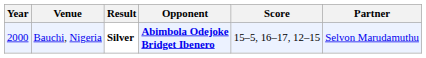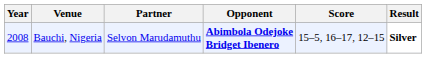columns swapped: Partner <-> Result
Bauchi, Nigeria | Year: 2000 -> 2008
